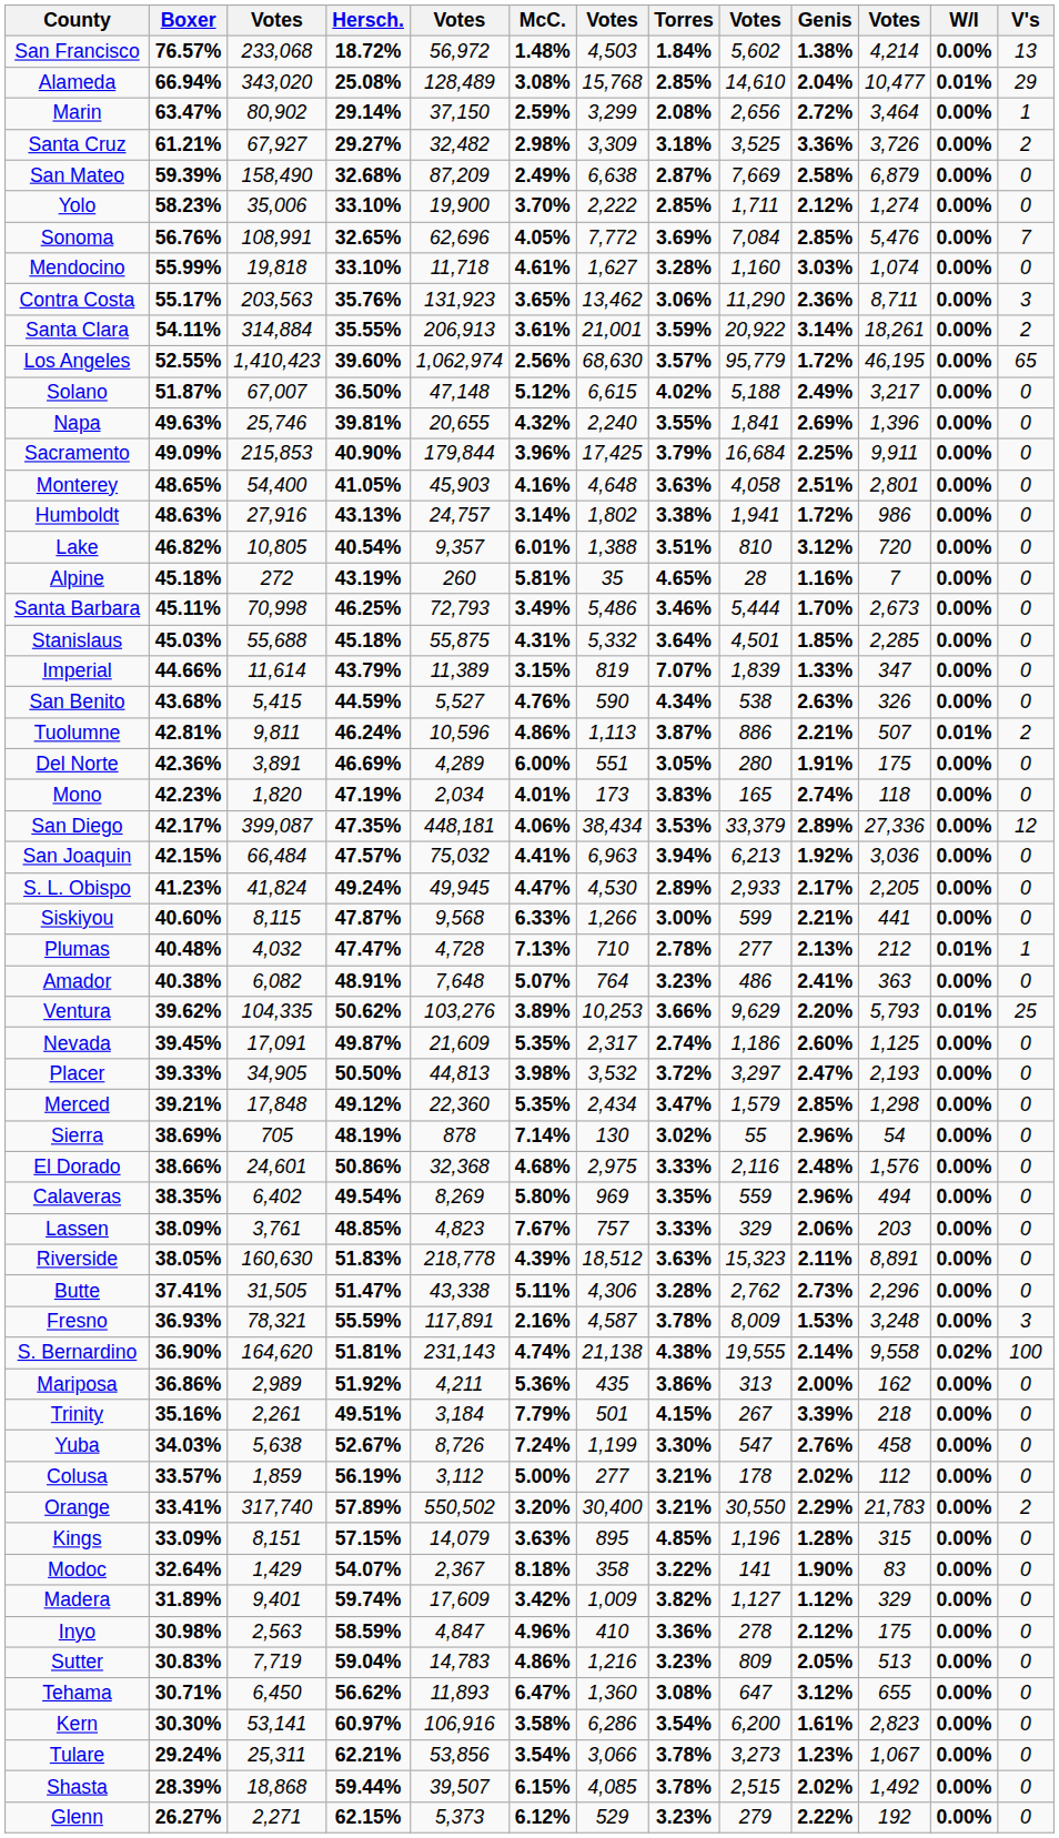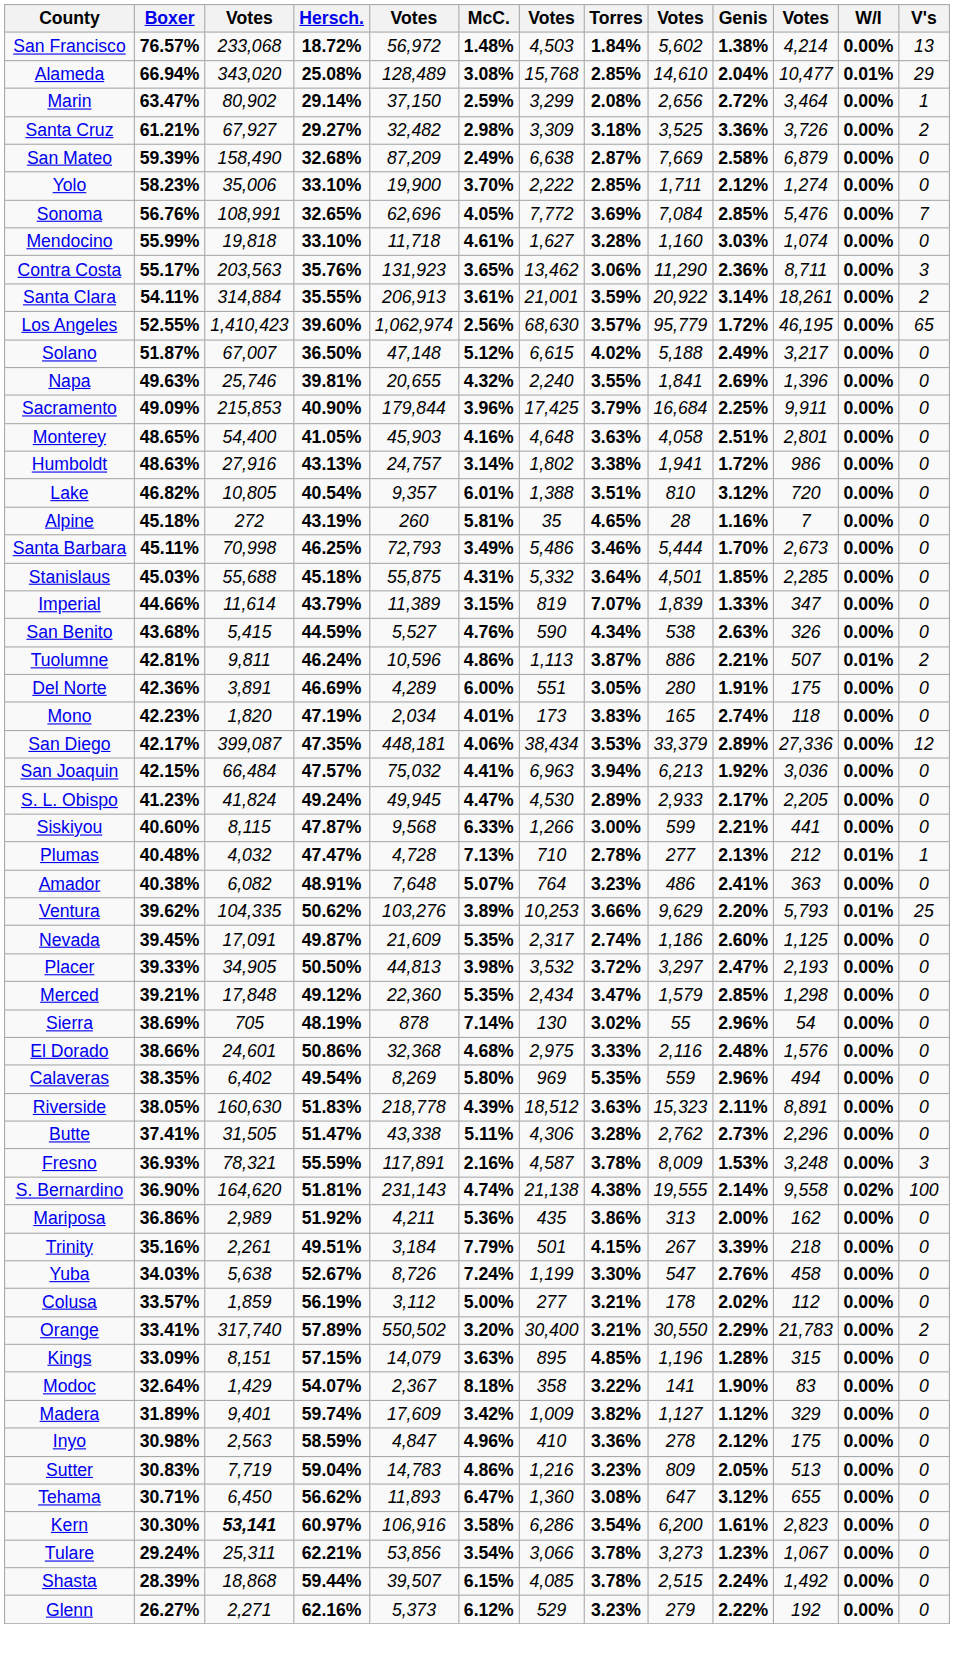Calaveras | Torres: 3.35% -> 5.35%
- row: Lassen | 38.09% | 3,761 | 48.85% | 4,823 | 7.67% | 757 | 3.33% | 329 | 2.06% | 203 | 0.00% | 0
Kern | column 3: normal -> bold
Shasta | Genis: 2.02% -> 2.24%
Glenn | Hersch.: 62.15% -> 62.16%
